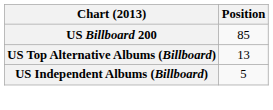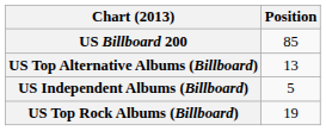+ row: US Top Rock Albums (Billboard) | 19
